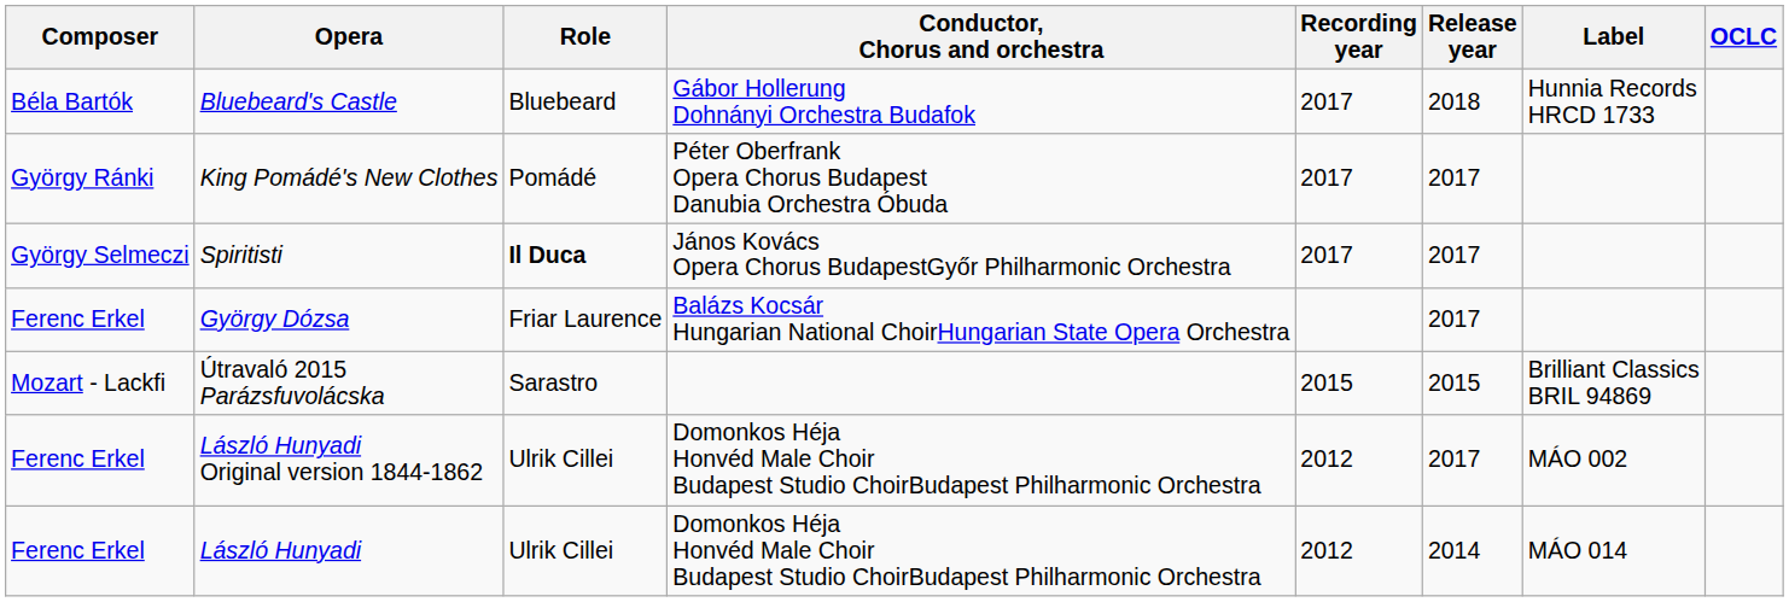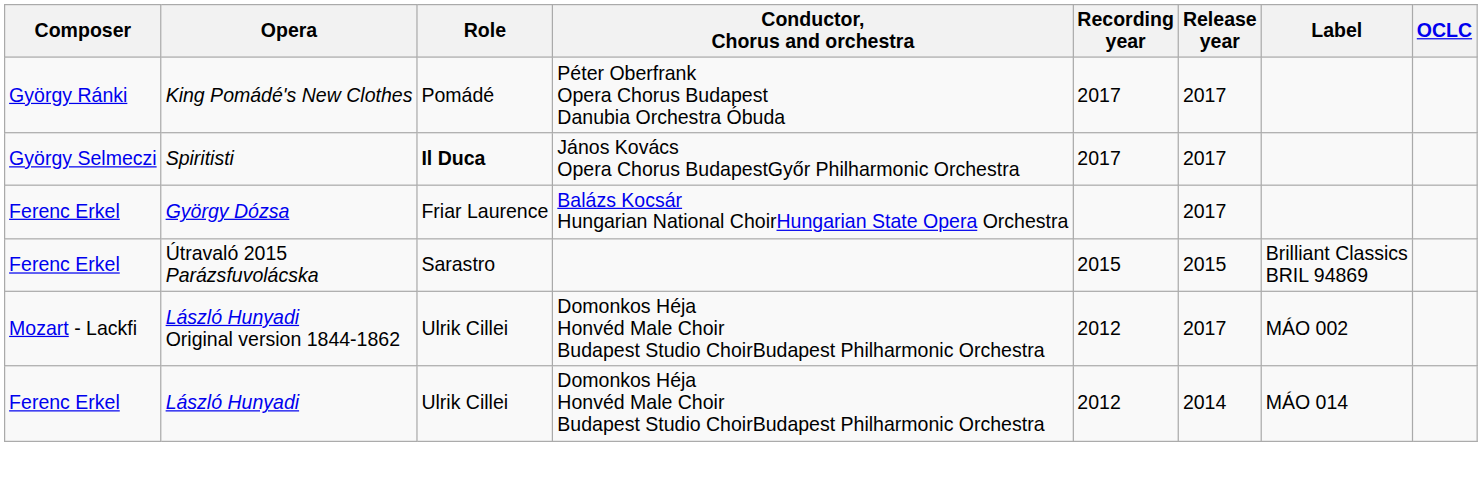- row: Béla Bartók | Bluebeard's Castle | Bluebeard | Gábor Hollerung Dohnányi Orchestra Budafok | 2017 | 2018 | Hunnia Records HRCD 1733
Útravaló 2015 Parázsfuvolácska | Composer: Mozart - Lackfi -> Ferenc Erkel
László Hunyadi Original version 1844-1862 | Composer: Ferenc Erkel -> Mozart - Lackfi
